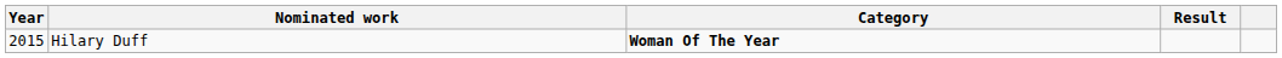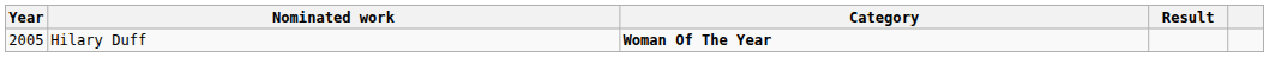Hilary Duff | Year: 2015 -> 2005
